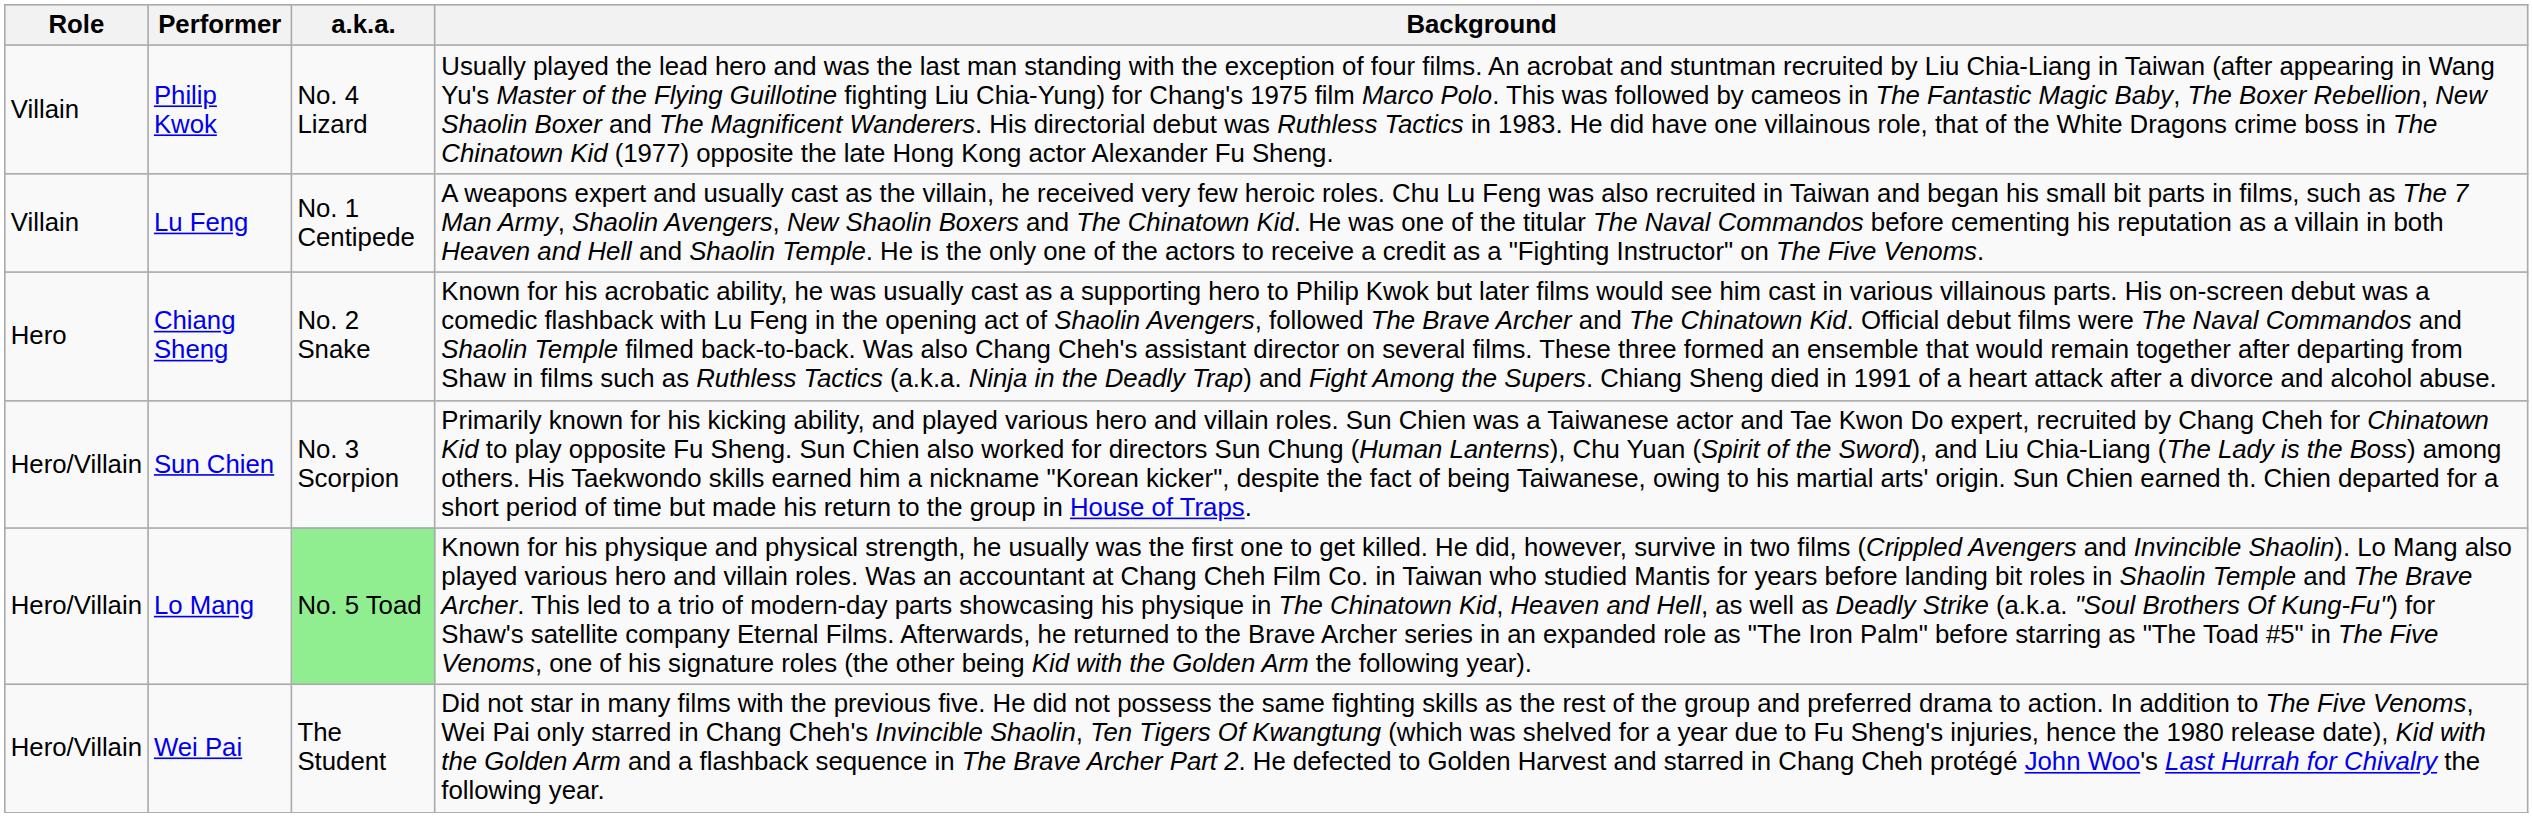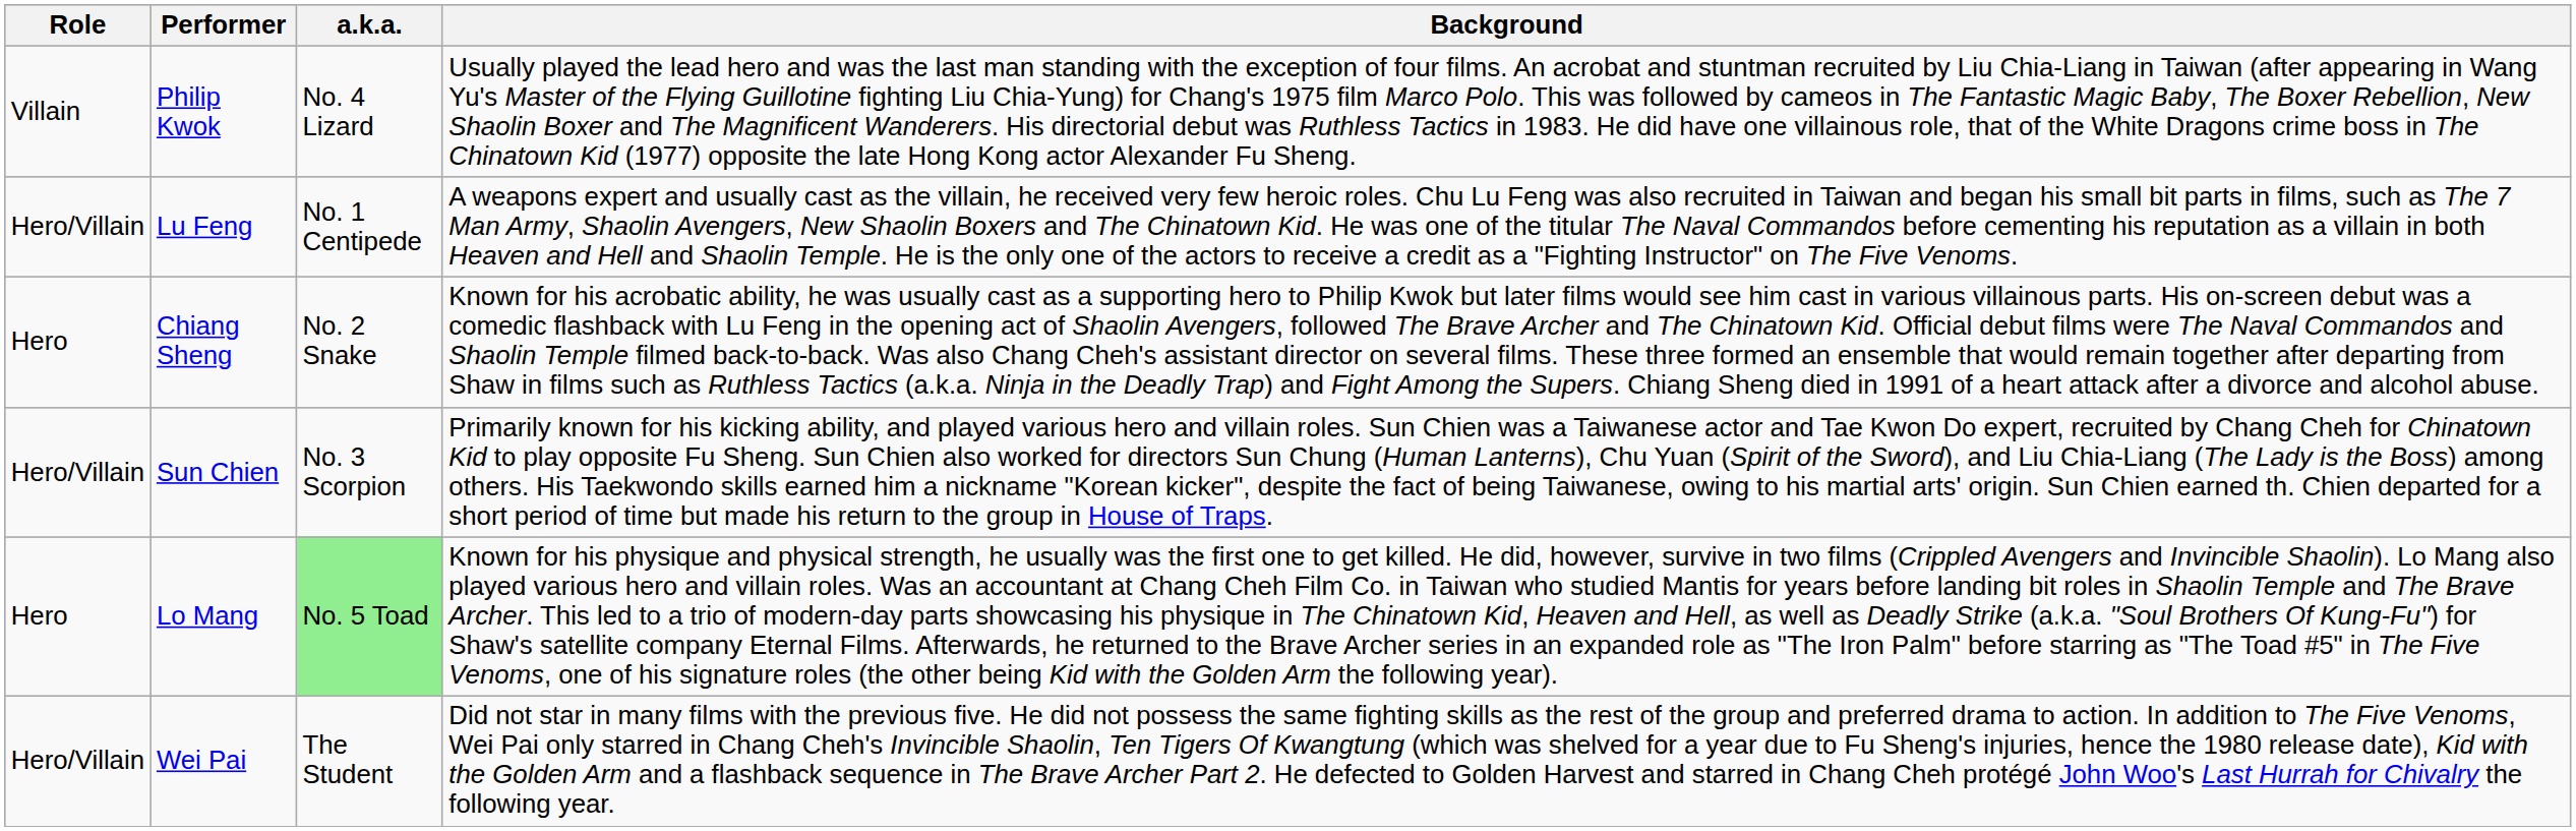Lu Feng | Role: Villain -> Hero/Villain
Lo Mang | Role: Hero/Villain -> Hero
